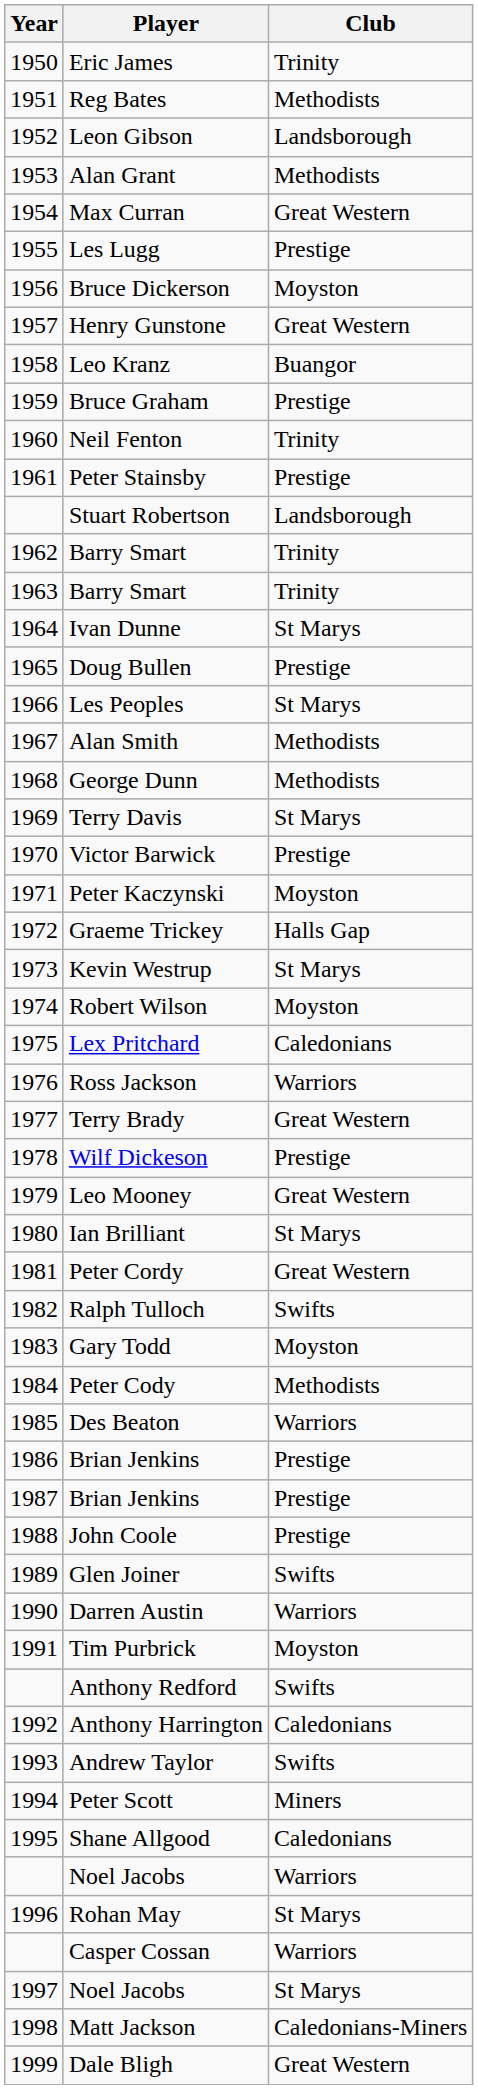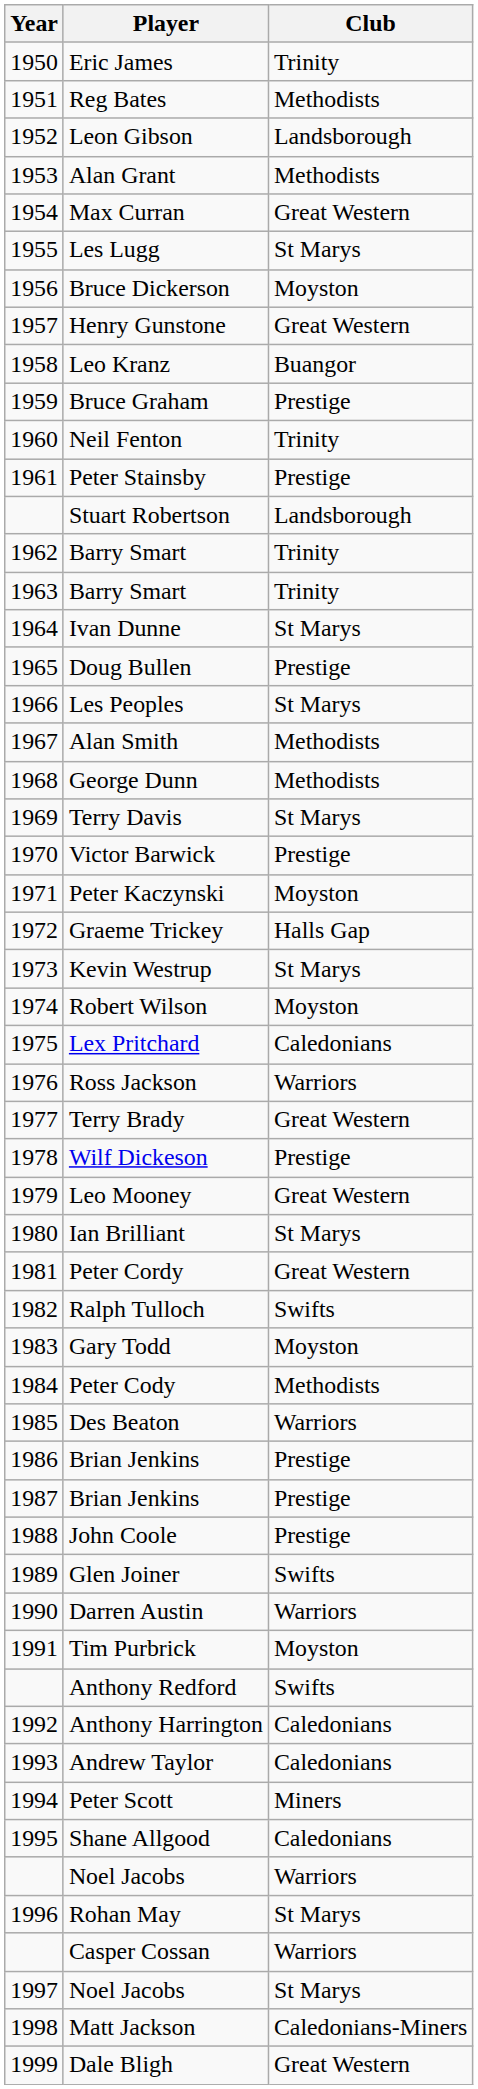Les Lugg | Club: Prestige -> St Marys
Andrew Taylor | Club: Swifts -> Caledonians
